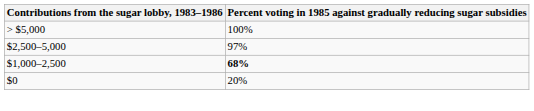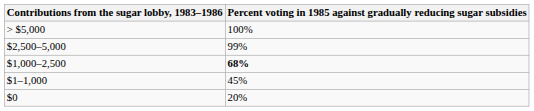$2,500–5,000 | column 2: 97% -> 99%
+ row: $1–1,000 | 45%
